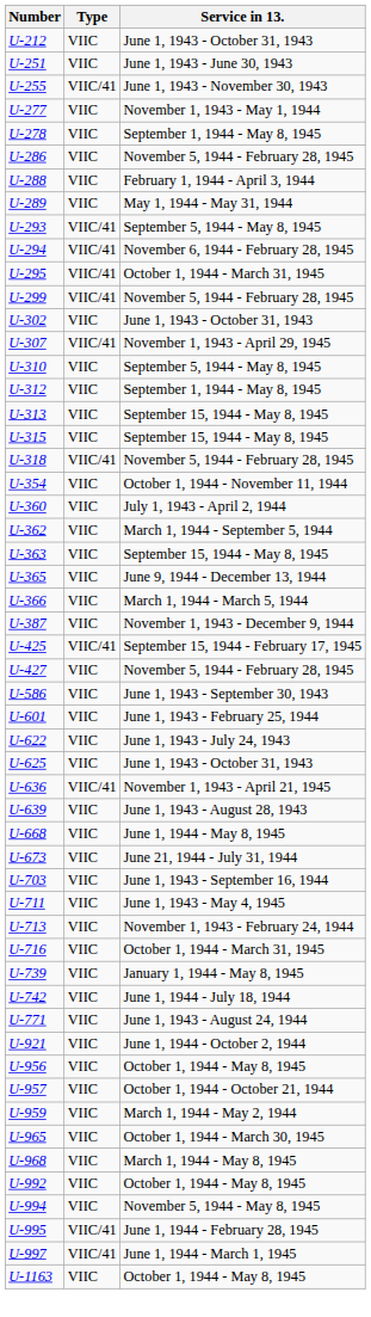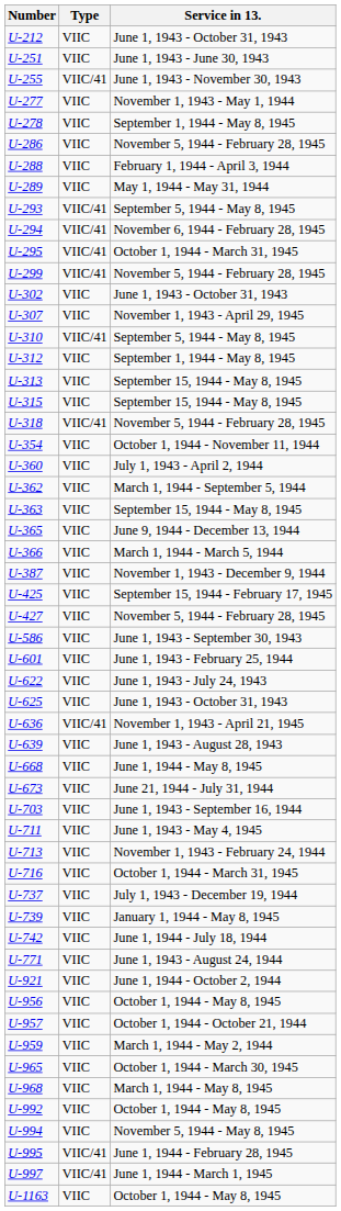U-307 | Type: VIIC/41 -> VIIC
U-310 | Type: VIIC -> VIIC/41
U-425 | Type: VIIC/41 -> VIIC
+ row: U-737 | VIIC | July 1, 1943 - December 19, 1944
